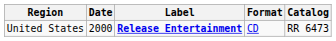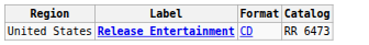- column: Date | 2000
